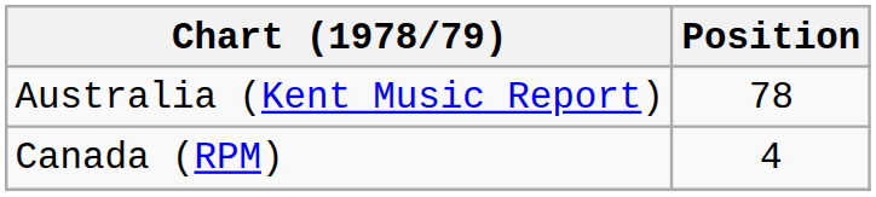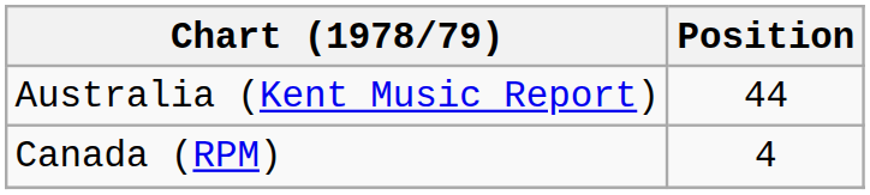Australia (Kent Music Report) | Position: 78 -> 44
